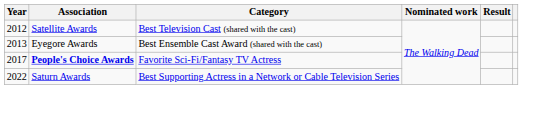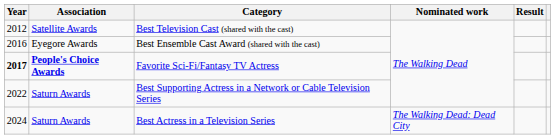Best Ensemble Cast Award (shared with the cast) | Year: 2013 -> 2016
Favorite Sci-Fi/Fantasy TV Actress | Year: normal -> bold
+ row: 2024 | Saturn Awards | Best Actress in a Television Series | The Walking Dead: Dead City
